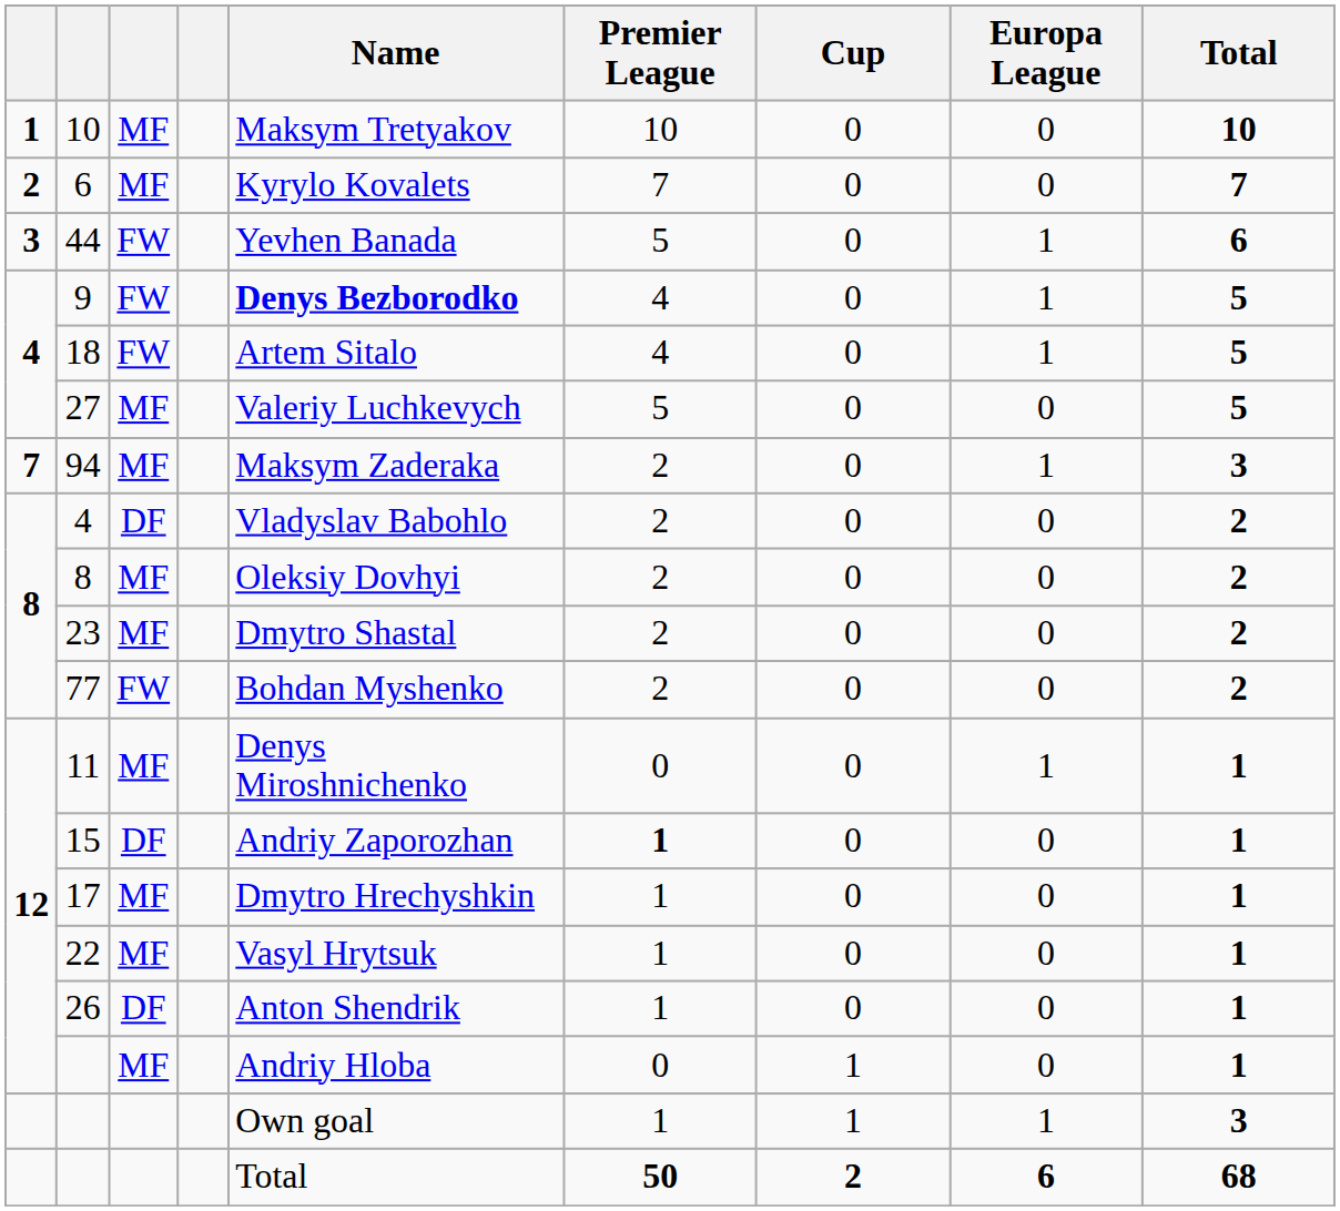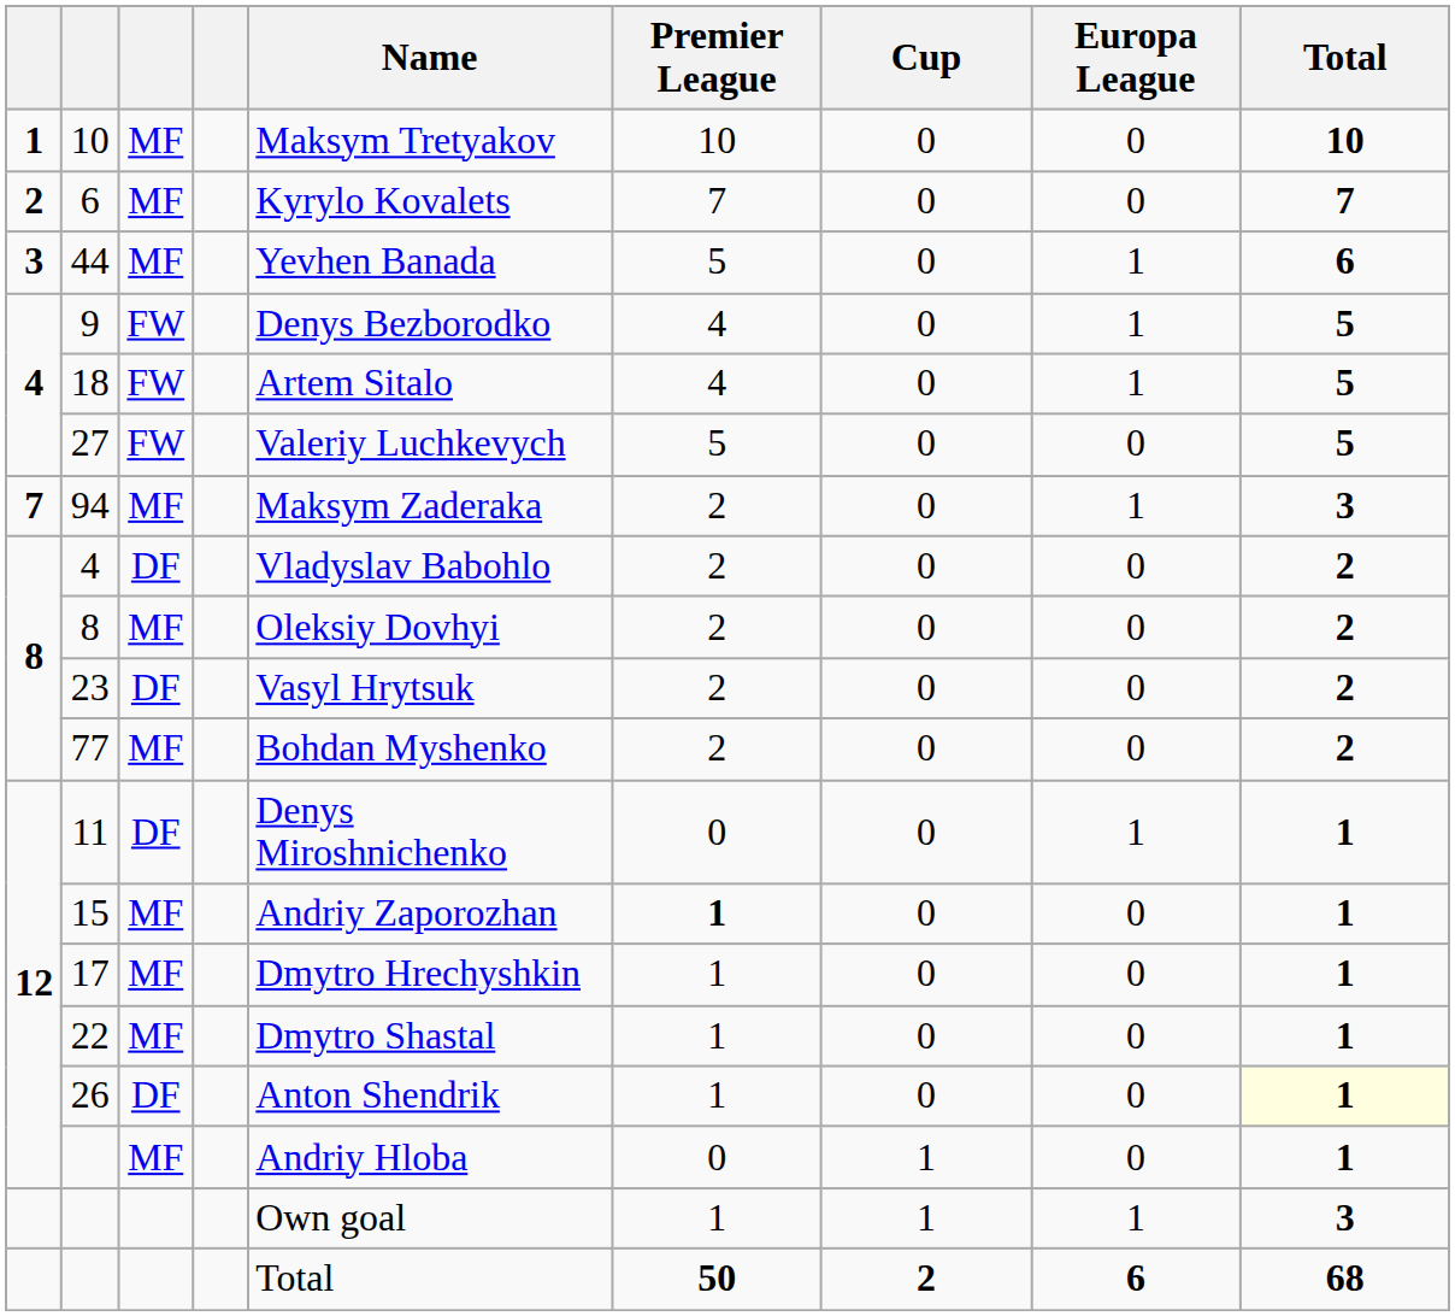44 | column 3: FW -> MF
9 | Name: bold -> normal
27 | column 3: MF -> FW
23 | column 3: MF -> DF
23 | Name: Dmytro Shastal -> Vasyl Hrytsuk
77 | column 3: FW -> MF
11 | column 3: MF -> DF
15 | column 3: DF -> MF
22 | Name: Vasyl Hrytsuk -> Dmytro Shastal
26 | Total: no background -> lightyellow background
